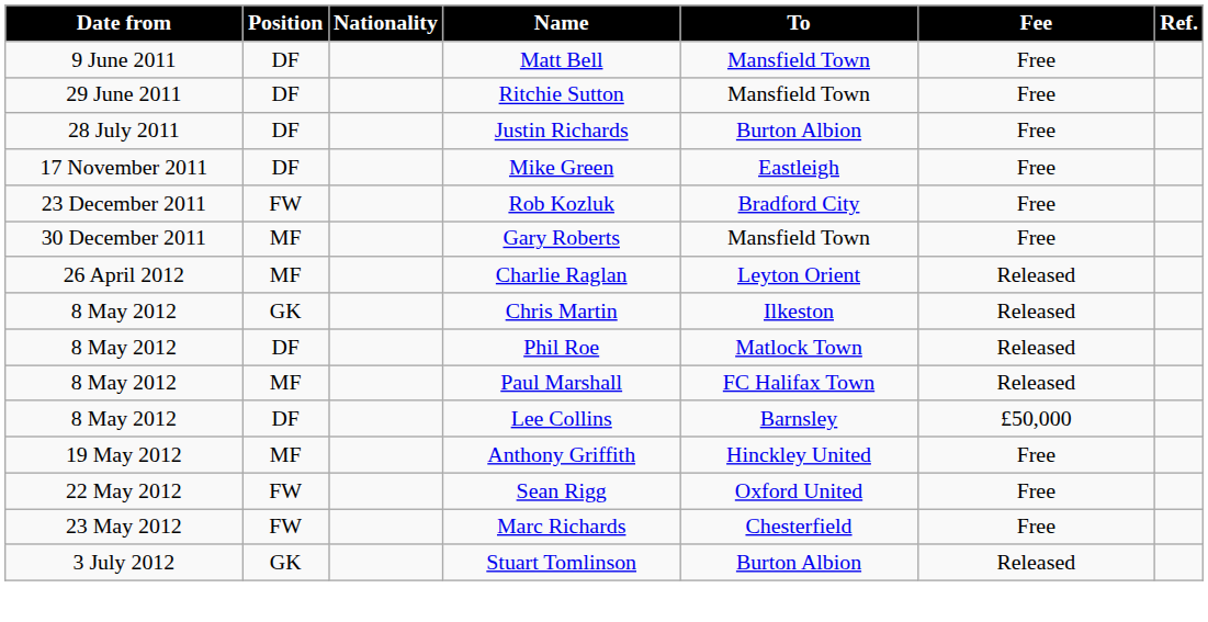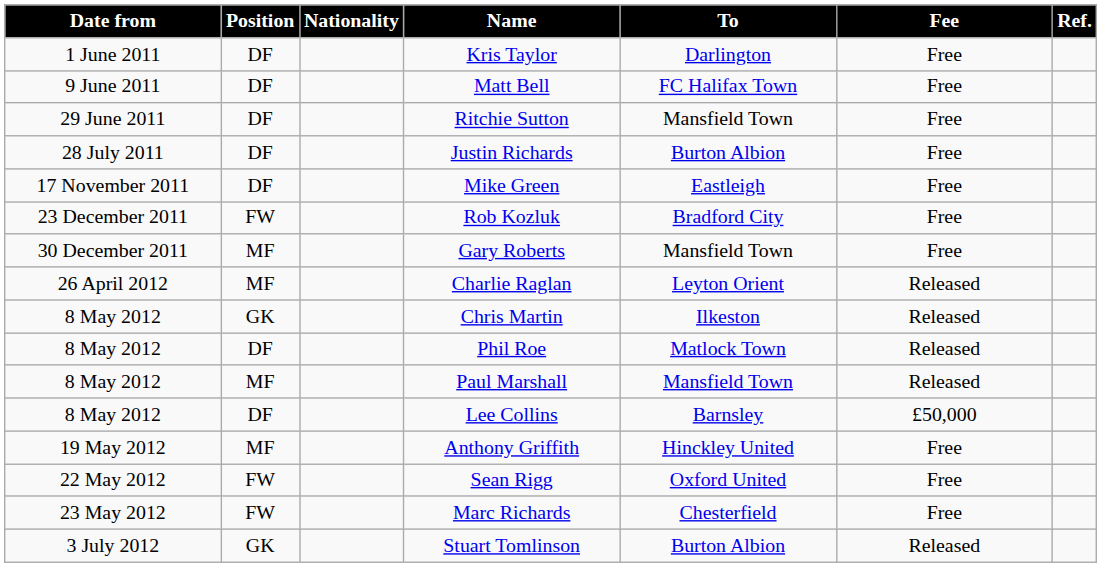+ row: 1 June 2011 | DF | Kris Taylor | Darlington | Free
Matt Bell | To: Mansfield Town -> FC Halifax Town
Paul Marshall | To: FC Halifax Town -> Mansfield Town
